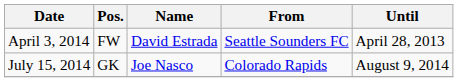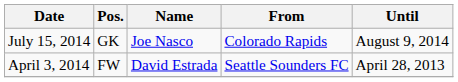rows swapped: April 3, 2014 <-> July 15, 2014
